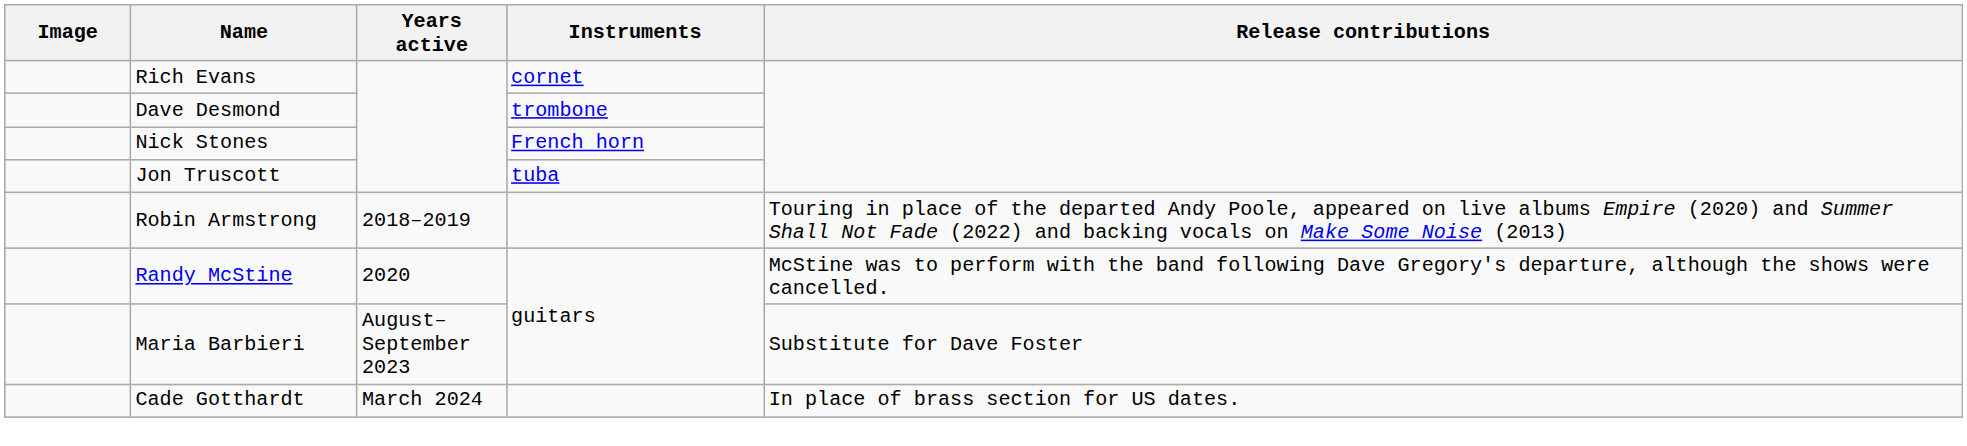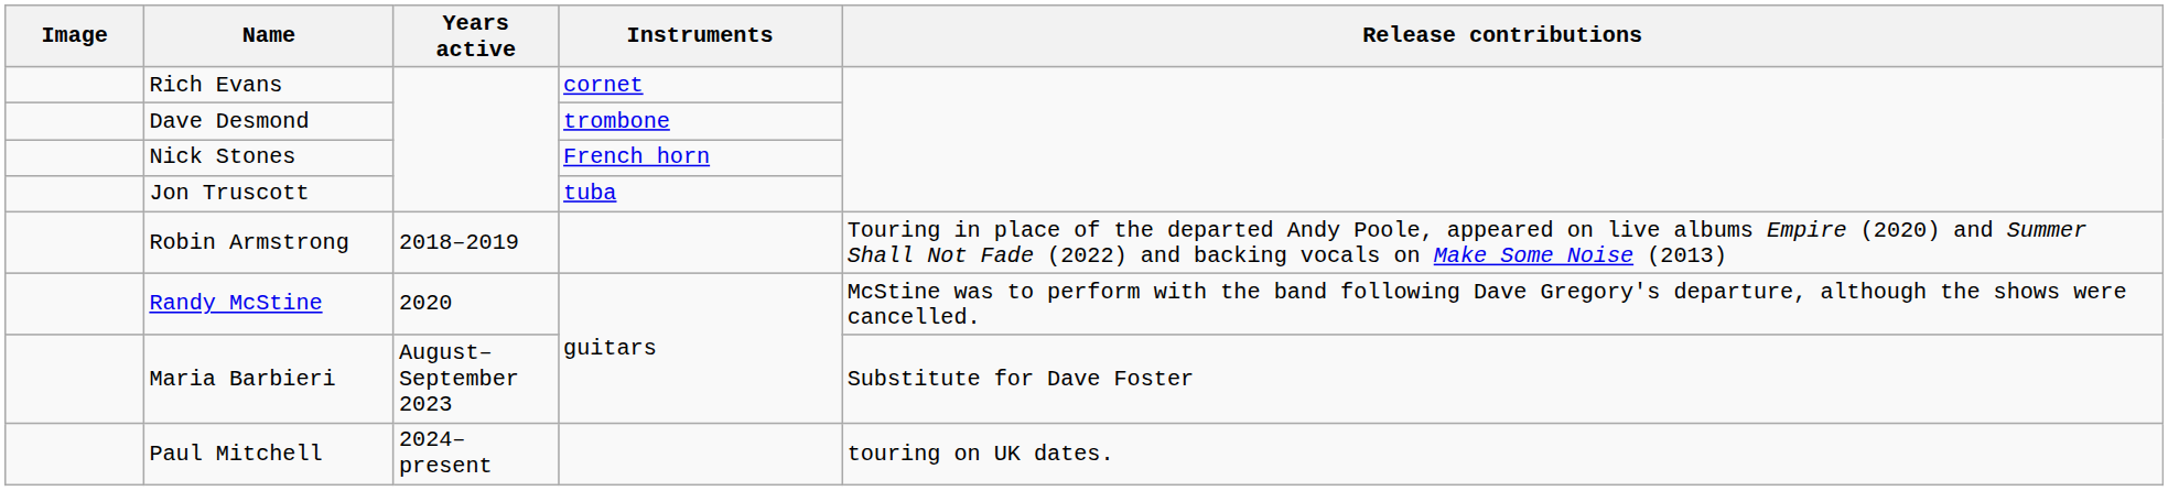- row: Cade Gotthardt | March 2024 | In place of brass section for US dates.
+ row: Paul Mitchell | 2024–present | touring on UK dates.
